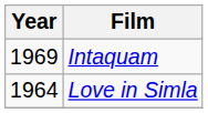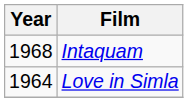Intaquam | Year: 1969 -> 1968
